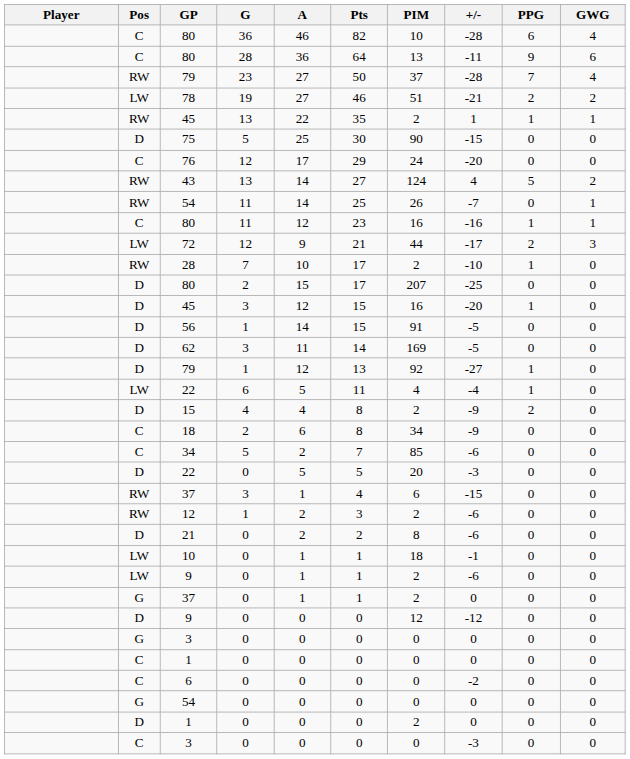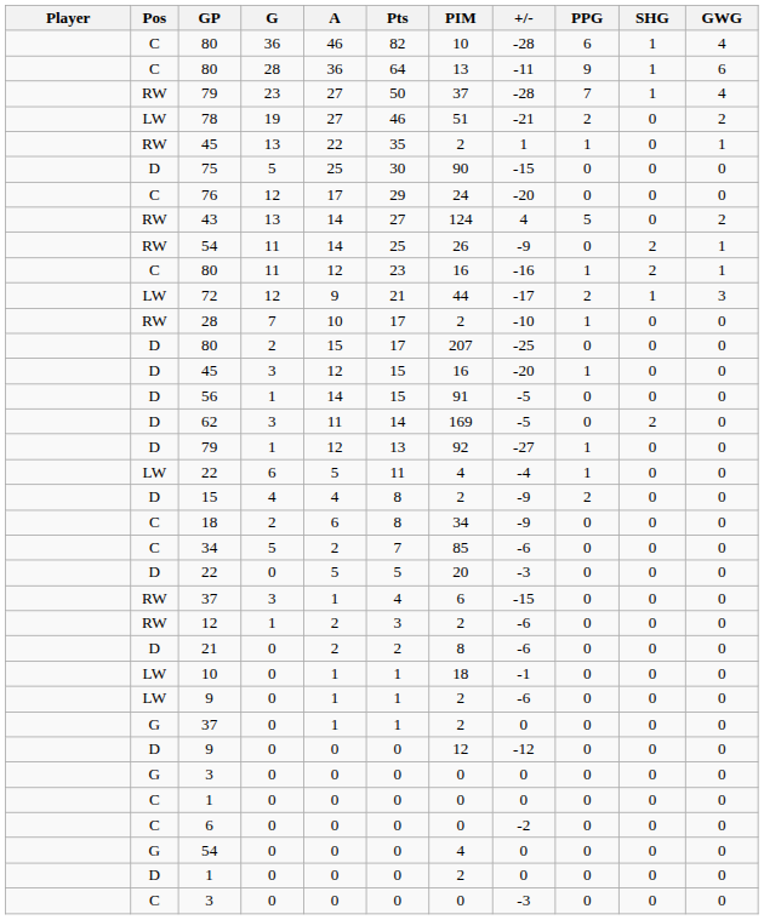+ column: SHG | 1 | 1 | 1 | 0 | 0 | 0 | 0 | 0 | 2 | 2 | 1 | 0 | 0 | 0 | 0 | 2 | 0 | 0 | 0 | 0 | 0 | 0 | 0 | 0 | 0 | 0 | 0 | 0 | 0 | 0 | 0 | 0 | 0 | 0 | 0
RW / 54 | +/-: -7 -> -9
G / 54 | PIM: 0 -> 4
